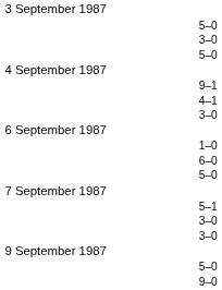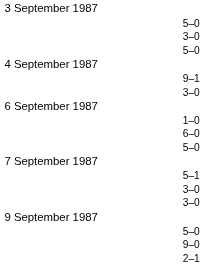- row: 4–1
+ row: 2–1
